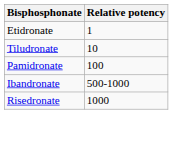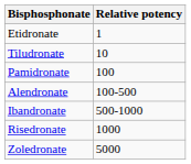+ row: Alendronate | 100-500
+ row: Zoledronate | 5000
